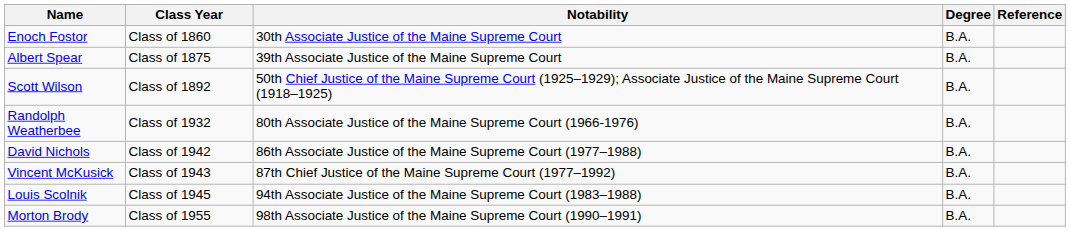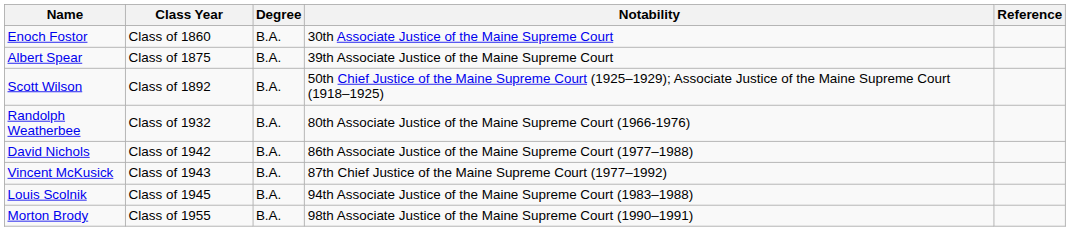columns swapped: Notability <-> Degree
